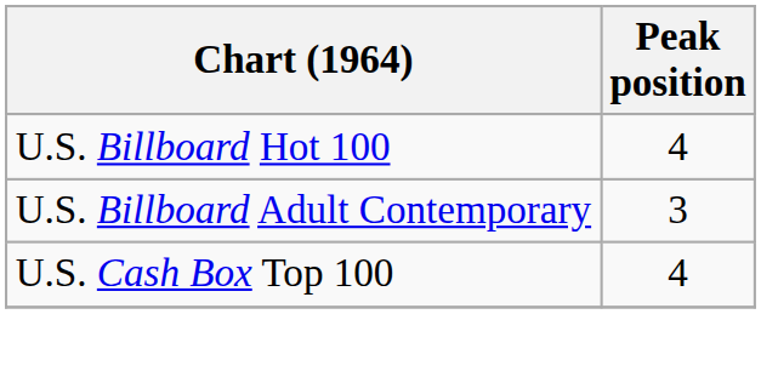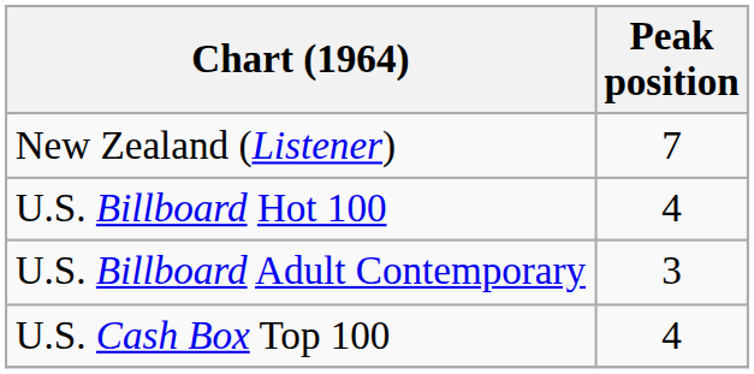+ row: New Zealand (Listener) | 7
